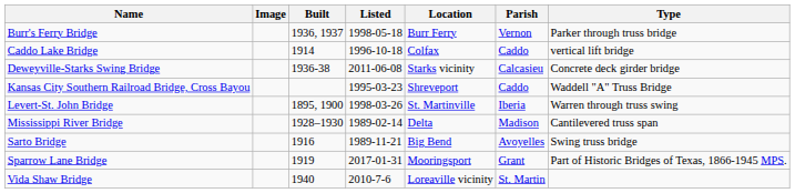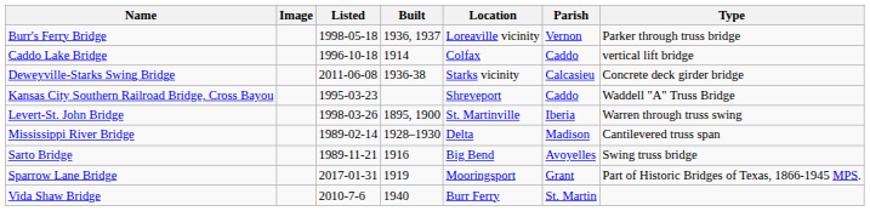columns swapped: Built <-> Listed
Burr's Ferry Bridge | Location: Burr Ferry -> Loreaville vicinity
Vida Shaw Bridge | Location: Loreaville vicinity -> Burr Ferry
